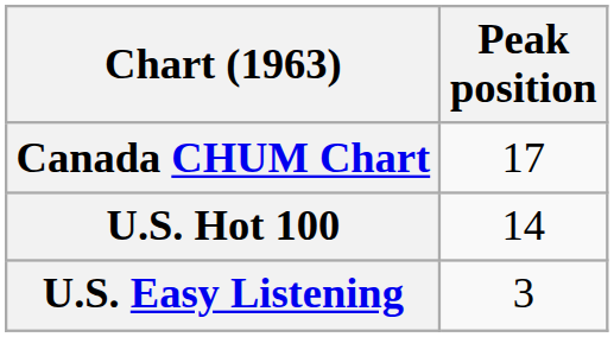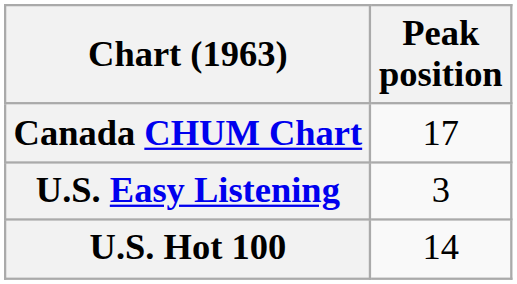rows swapped: U.S. Hot 100 <-> U.S. Easy Listening
